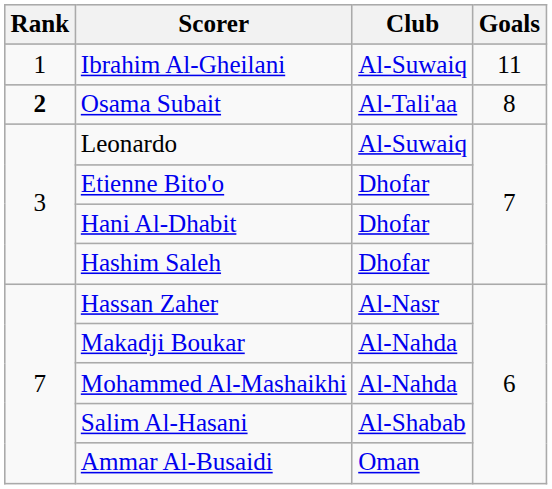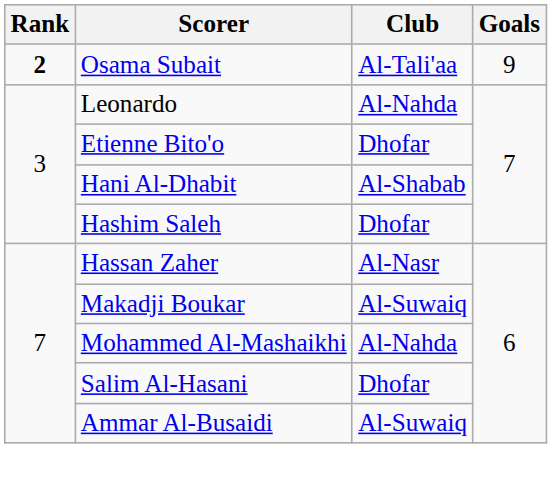- row: 1 | Ibrahim Al-Gheilani | Al-Suwaiq | 11
Osama Subait | Goals: 8 -> 9
Leonardo | Club: Al-Suwaiq -> Al-Nahda
Hani Al-Dhabit | Club: Dhofar -> Al-Shabab
Makadji Boukar | Club: Al-Nahda -> Al-Suwaiq
Salim Al-Hasani | Club: Al-Shabab -> Dhofar
Ammar Al-Busaidi | Club: Oman -> Al-Suwaiq
